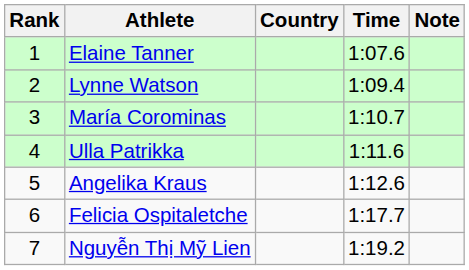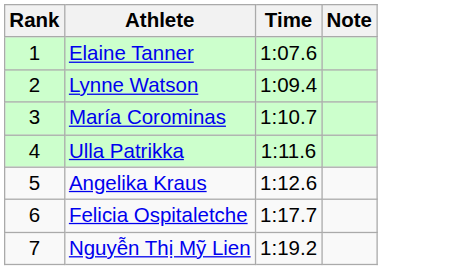- column: Country
